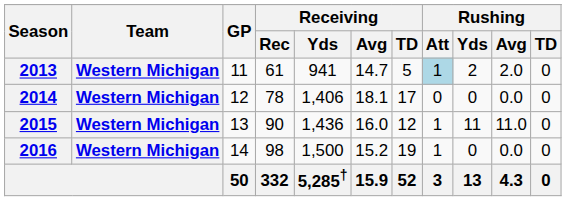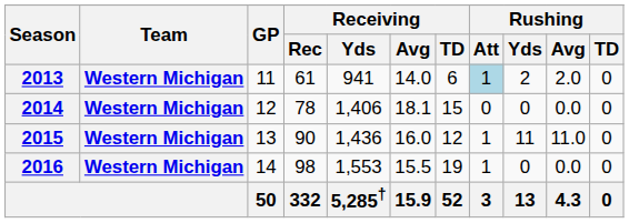2013 | Receiving / Avg: 14.7 -> 14.0
2013 | Receiving / TD: 5 -> 6
2014 | Receiving / TD: 17 -> 15
2016 | Receiving / Yds: 1,500 -> 1,553
2016 | Receiving / Avg: 15.2 -> 15.5
